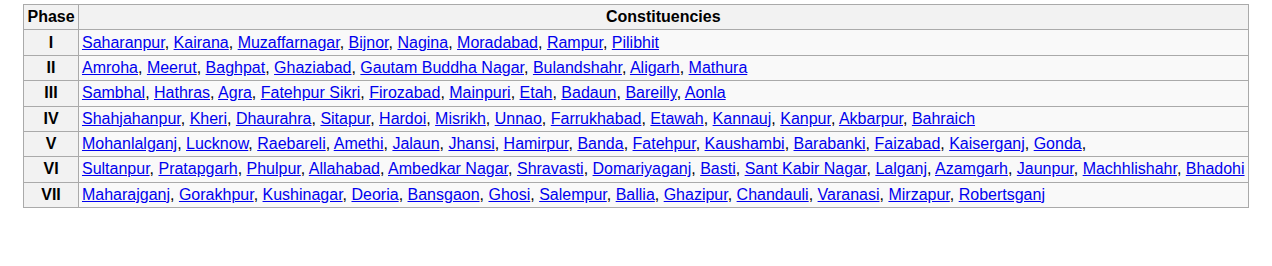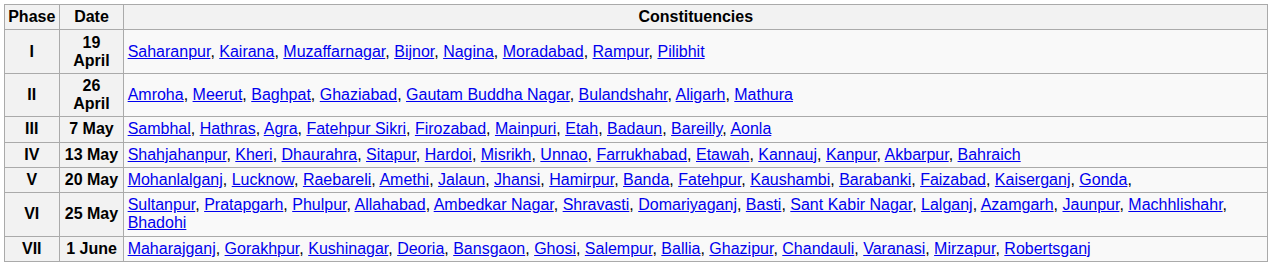+ column: Date | 19 April | 26 April | 7 May | 13 May | 20 May | 25 May | 1 June
